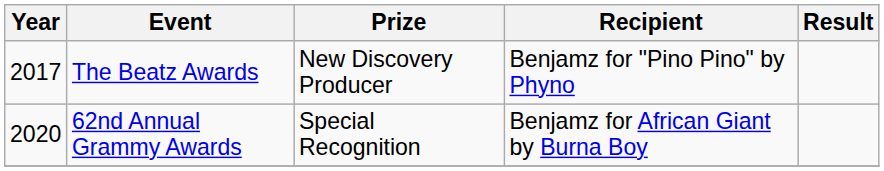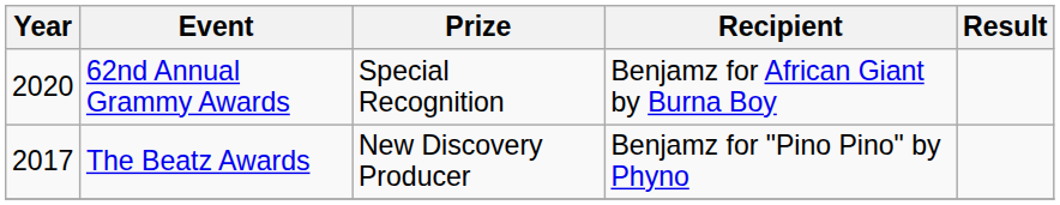rows swapped: The Beatz Awards <-> 62nd Annual Grammy Awards
